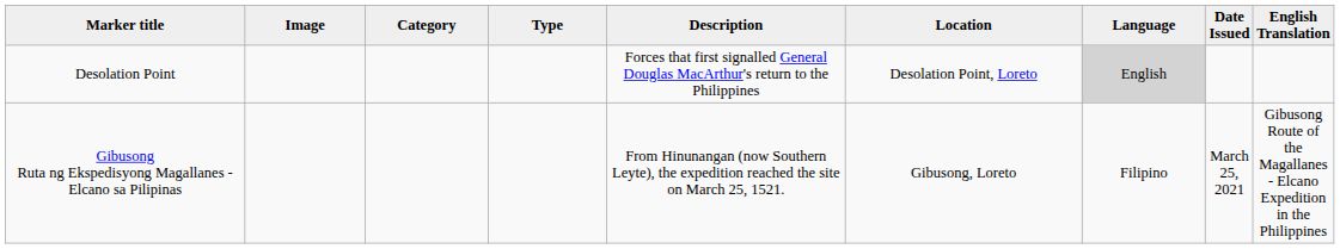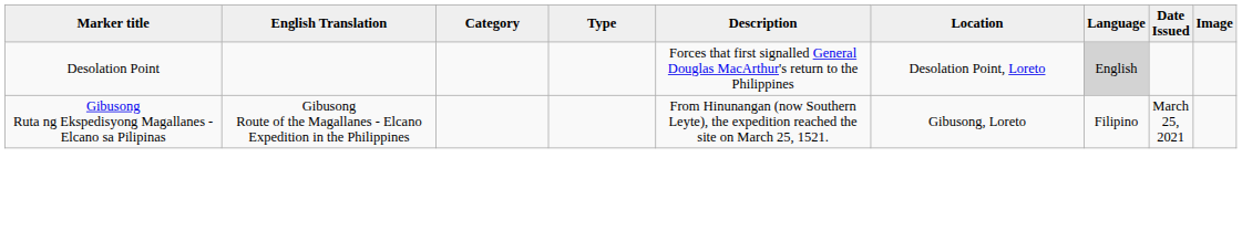columns swapped: English Translation <-> Image
